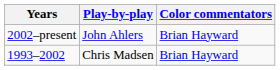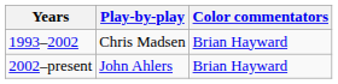rows swapped: 1993–2002 <-> 2002–present
